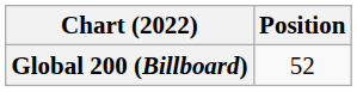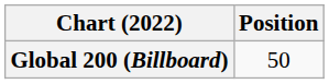Global 200 (Billboard) | Position: 52 -> 50
